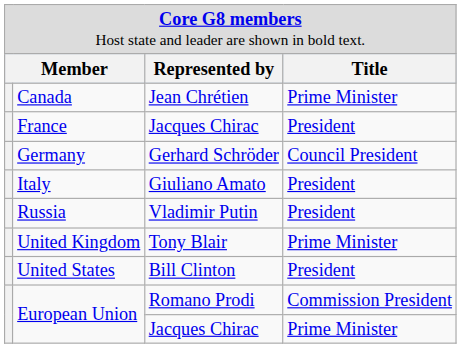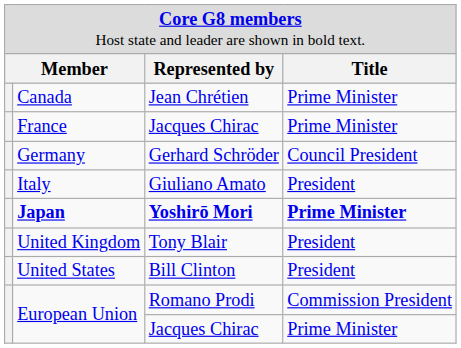France | column 4: President -> Prime Minister
+ row: Japan | Yoshirō Mori | Prime Minister
- row: Russia | Vladimir Putin | President
United Kingdom | column 4: Prime Minister -> President
